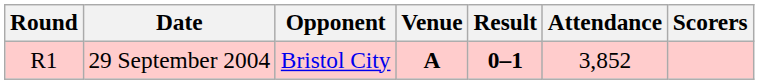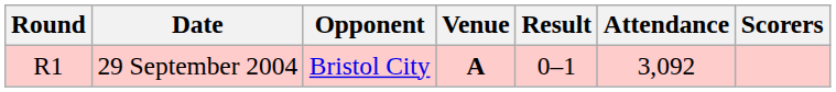29 September 2004 | Result: bold -> normal
29 September 2004 | Attendance: 3,852 -> 3,092
